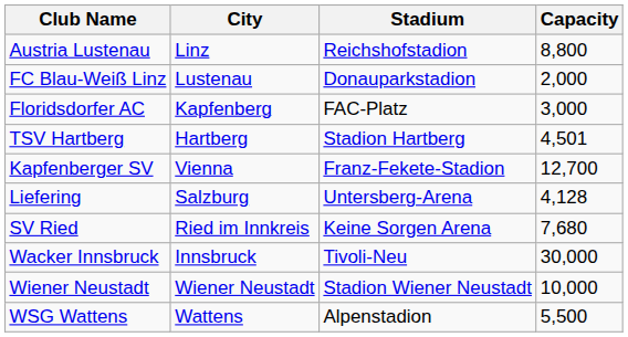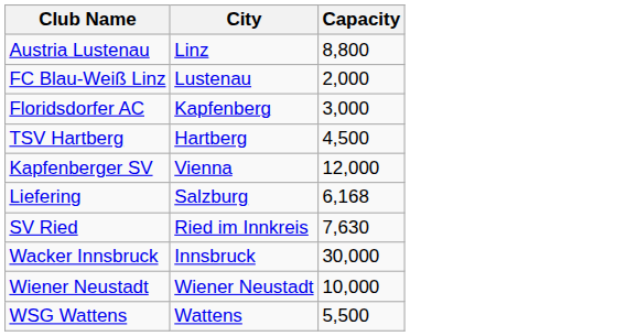- column: Stadium | Reichshofstadion | Donauparkstadion | FAC-Platz | Stadion Hartberg | Franz-Fekete-Stadion | Untersberg-Arena | Keine Sorgen Arena | Tivoli-Neu | Stadion Wiener Neustadt | Alpenstadion
TSV Hartberg | Capacity: 4,501 -> 4,500
Kapfenberger SV | Capacity: 12,700 -> 12,000
Liefering | Capacity: 4,128 -> 6,168
SV Ried | Capacity: 7,680 -> 7,630
